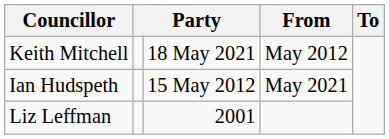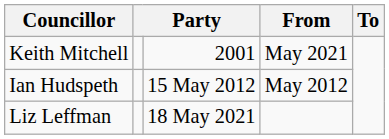Keith Mitchell | column 3: 18 May 2021 -> 2001
Keith Mitchell | From: May 2012 -> May 2021
Ian Hudspeth | From: May 2021 -> May 2012
Liz Leffman | column 3: 2001 -> 18 May 2021
